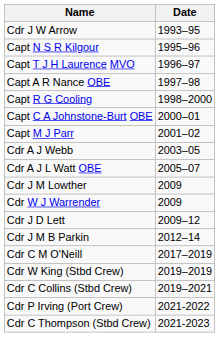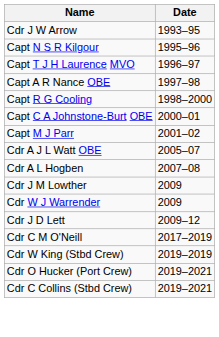- row: Cdr A J Webb | 2003–05
+ row: Cdr A L Hogben | 2007–08
- row: Cdr J M B Parkin | 2012–14
+ row: Cdr O Hucker (Port Crew) | 2019–2021
- row: Cdr P Irving (Port Crew) | 2021-2022
- row: Cdr C Thompson (Stbd Crew) | 2021-2023
